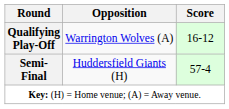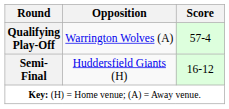Qualifying Play-Off | Score: 16-12 -> 57-4
Semi-Final | Score: 57-4 -> 16-12
